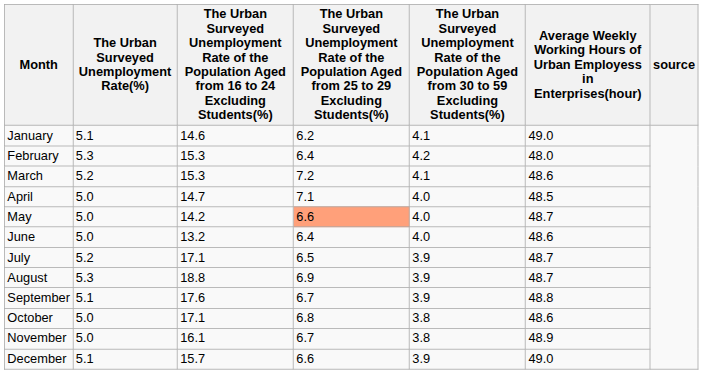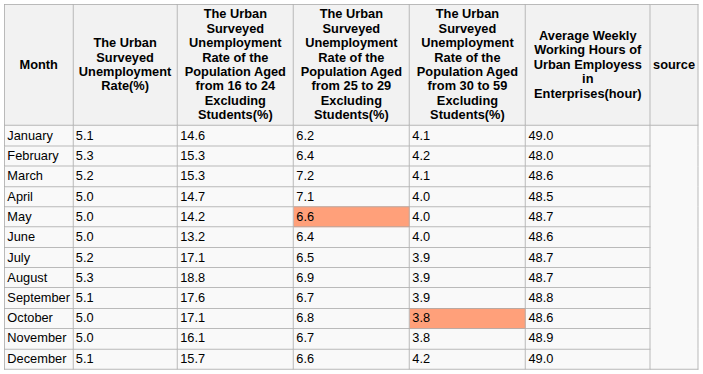October | column 5: no background -> lightsalmon background
December | column 5: 3.9 -> 4.2
